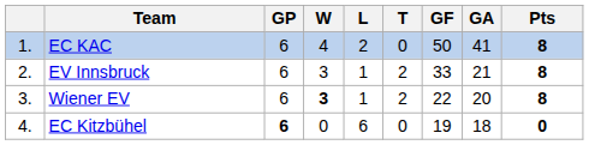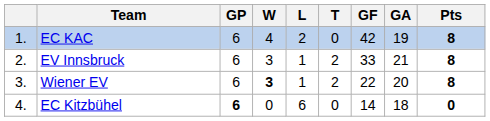EC KAC | GF: 50 -> 42
EC KAC | GA: 41 -> 19
EC Kitzbühel | GF: 19 -> 14
